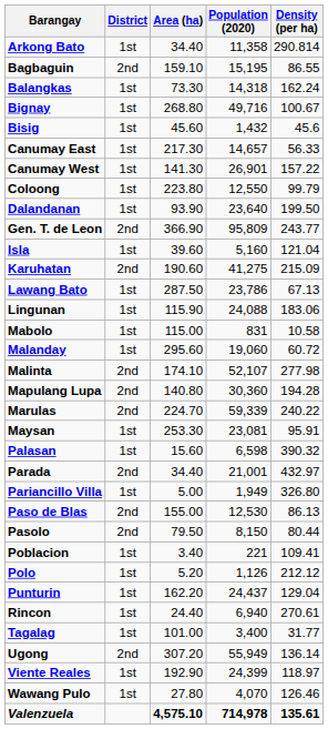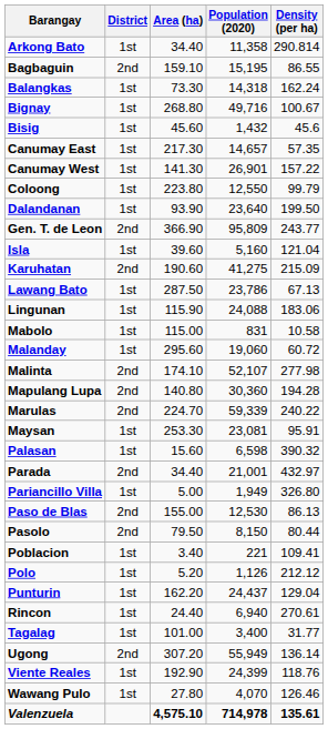Canumay East | Density (per ha): 56.33 -> 57.35
Viente Reales | Density (per ha): 118.97 -> 118.76
